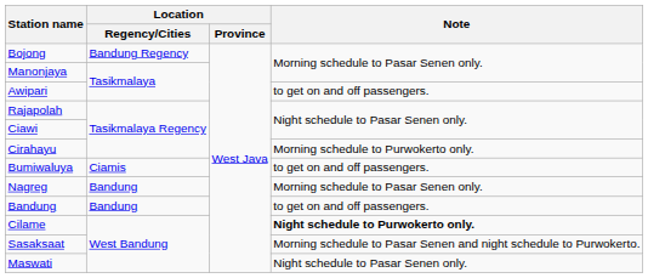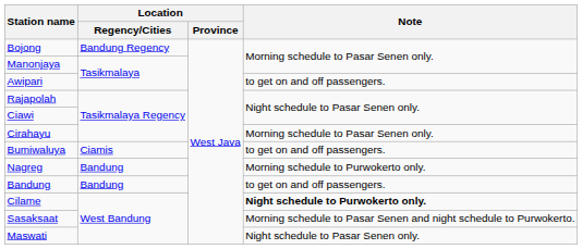Cirahayu | Note: Morning schedule to Purwokerto only. -> Morning schedule to Pasar Senen only.
Nagreg | Note: Morning schedule to Pasar Senen only. -> Morning schedule to Purwokerto only.
